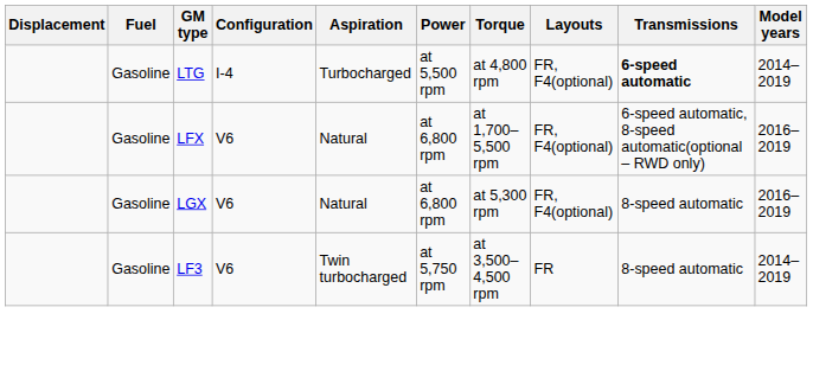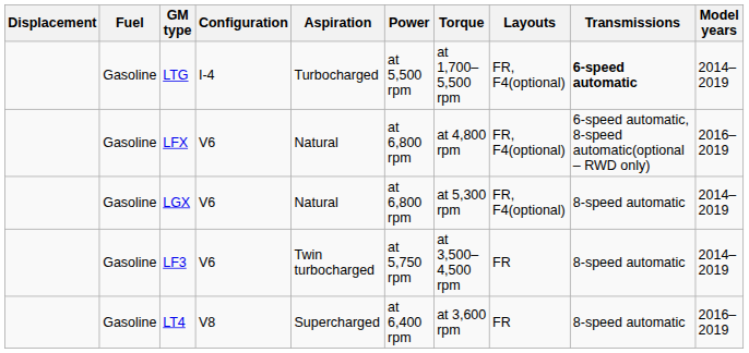LTG | Torque: at 4,800 rpm -> at 1,700–5,500 rpm
LFX | Torque: at 1,700–5,500 rpm -> at 4,800 rpm
LGX | Model years: 2016–2019 -> 2014–2019
+ row: Gasoline | LT4 | V8 | Supercharged | at 6,400 rpm | at 3,600 rpm | FR | 8-speed automatic | 2016–2019
